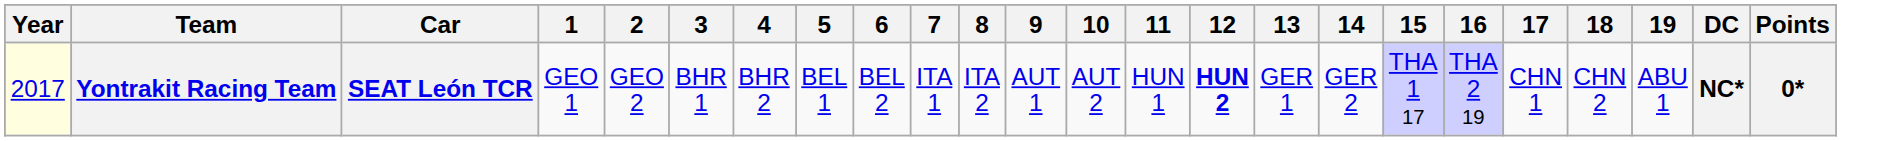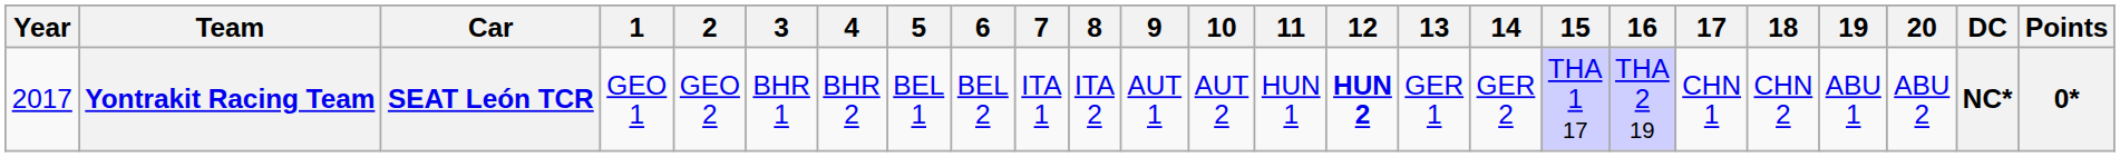+ column: 20 | ABU 2
Yontrakit Racing Team | Year: lightyellow background -> no background
